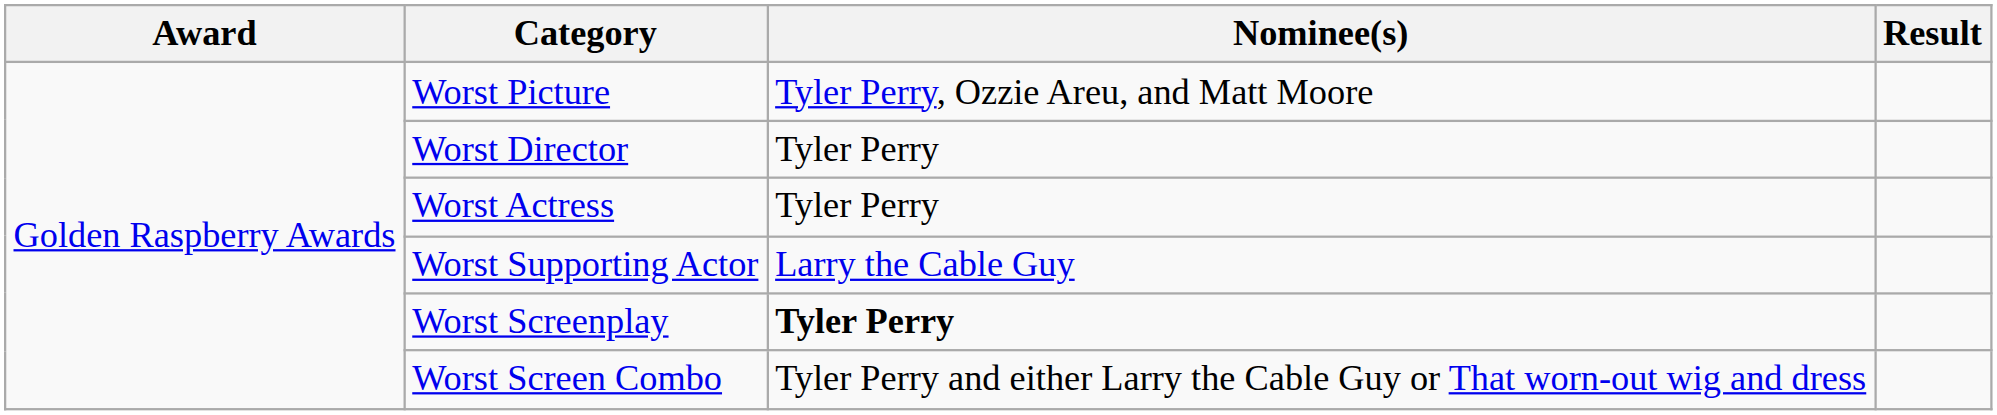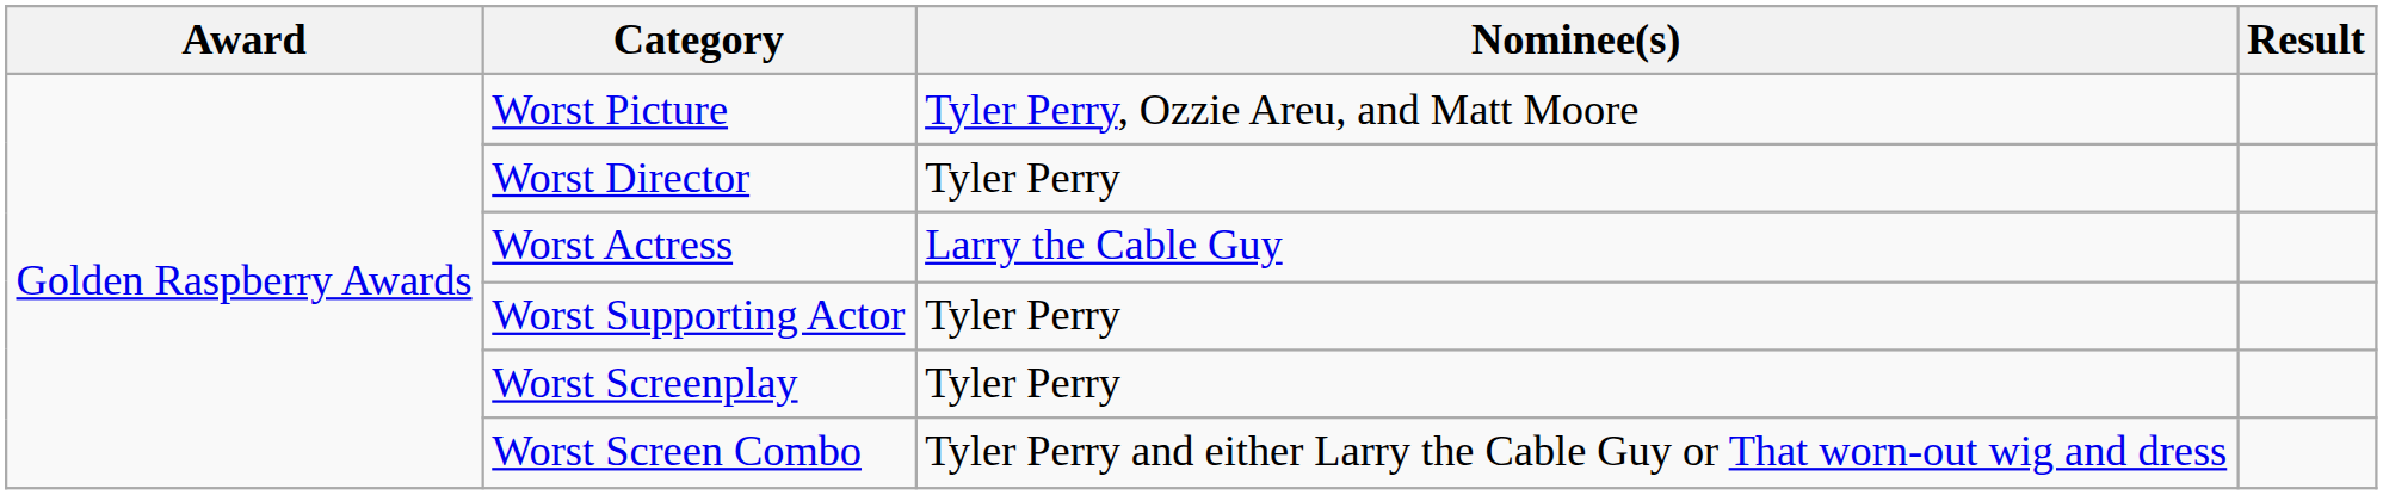Worst Actress | Nominee(s): Tyler Perry -> Larry the Cable Guy
Worst Supporting Actor | Nominee(s): Larry the Cable Guy -> Tyler Perry
Worst Screenplay | Nominee(s): bold -> normal
